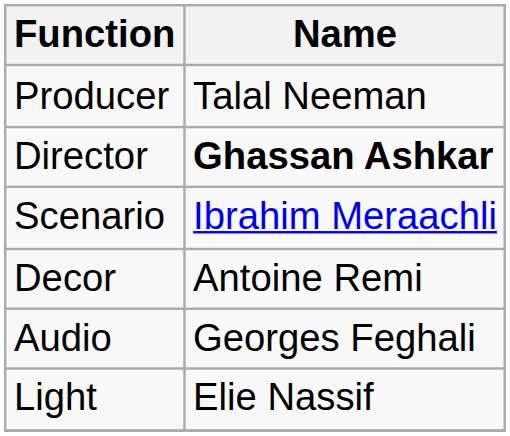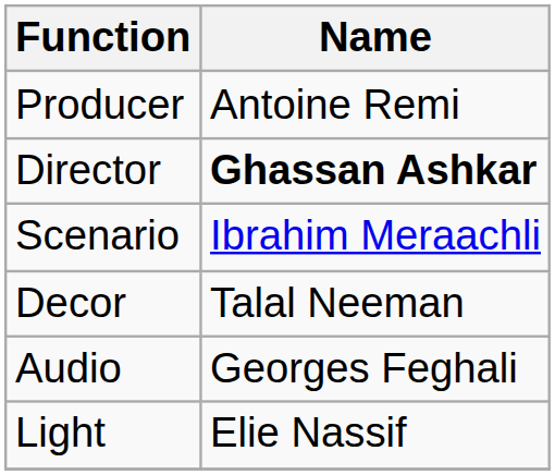Producer | Name: Talal Neeman -> Antoine Remi
Decor | Name: Antoine Remi -> Talal Neeman
